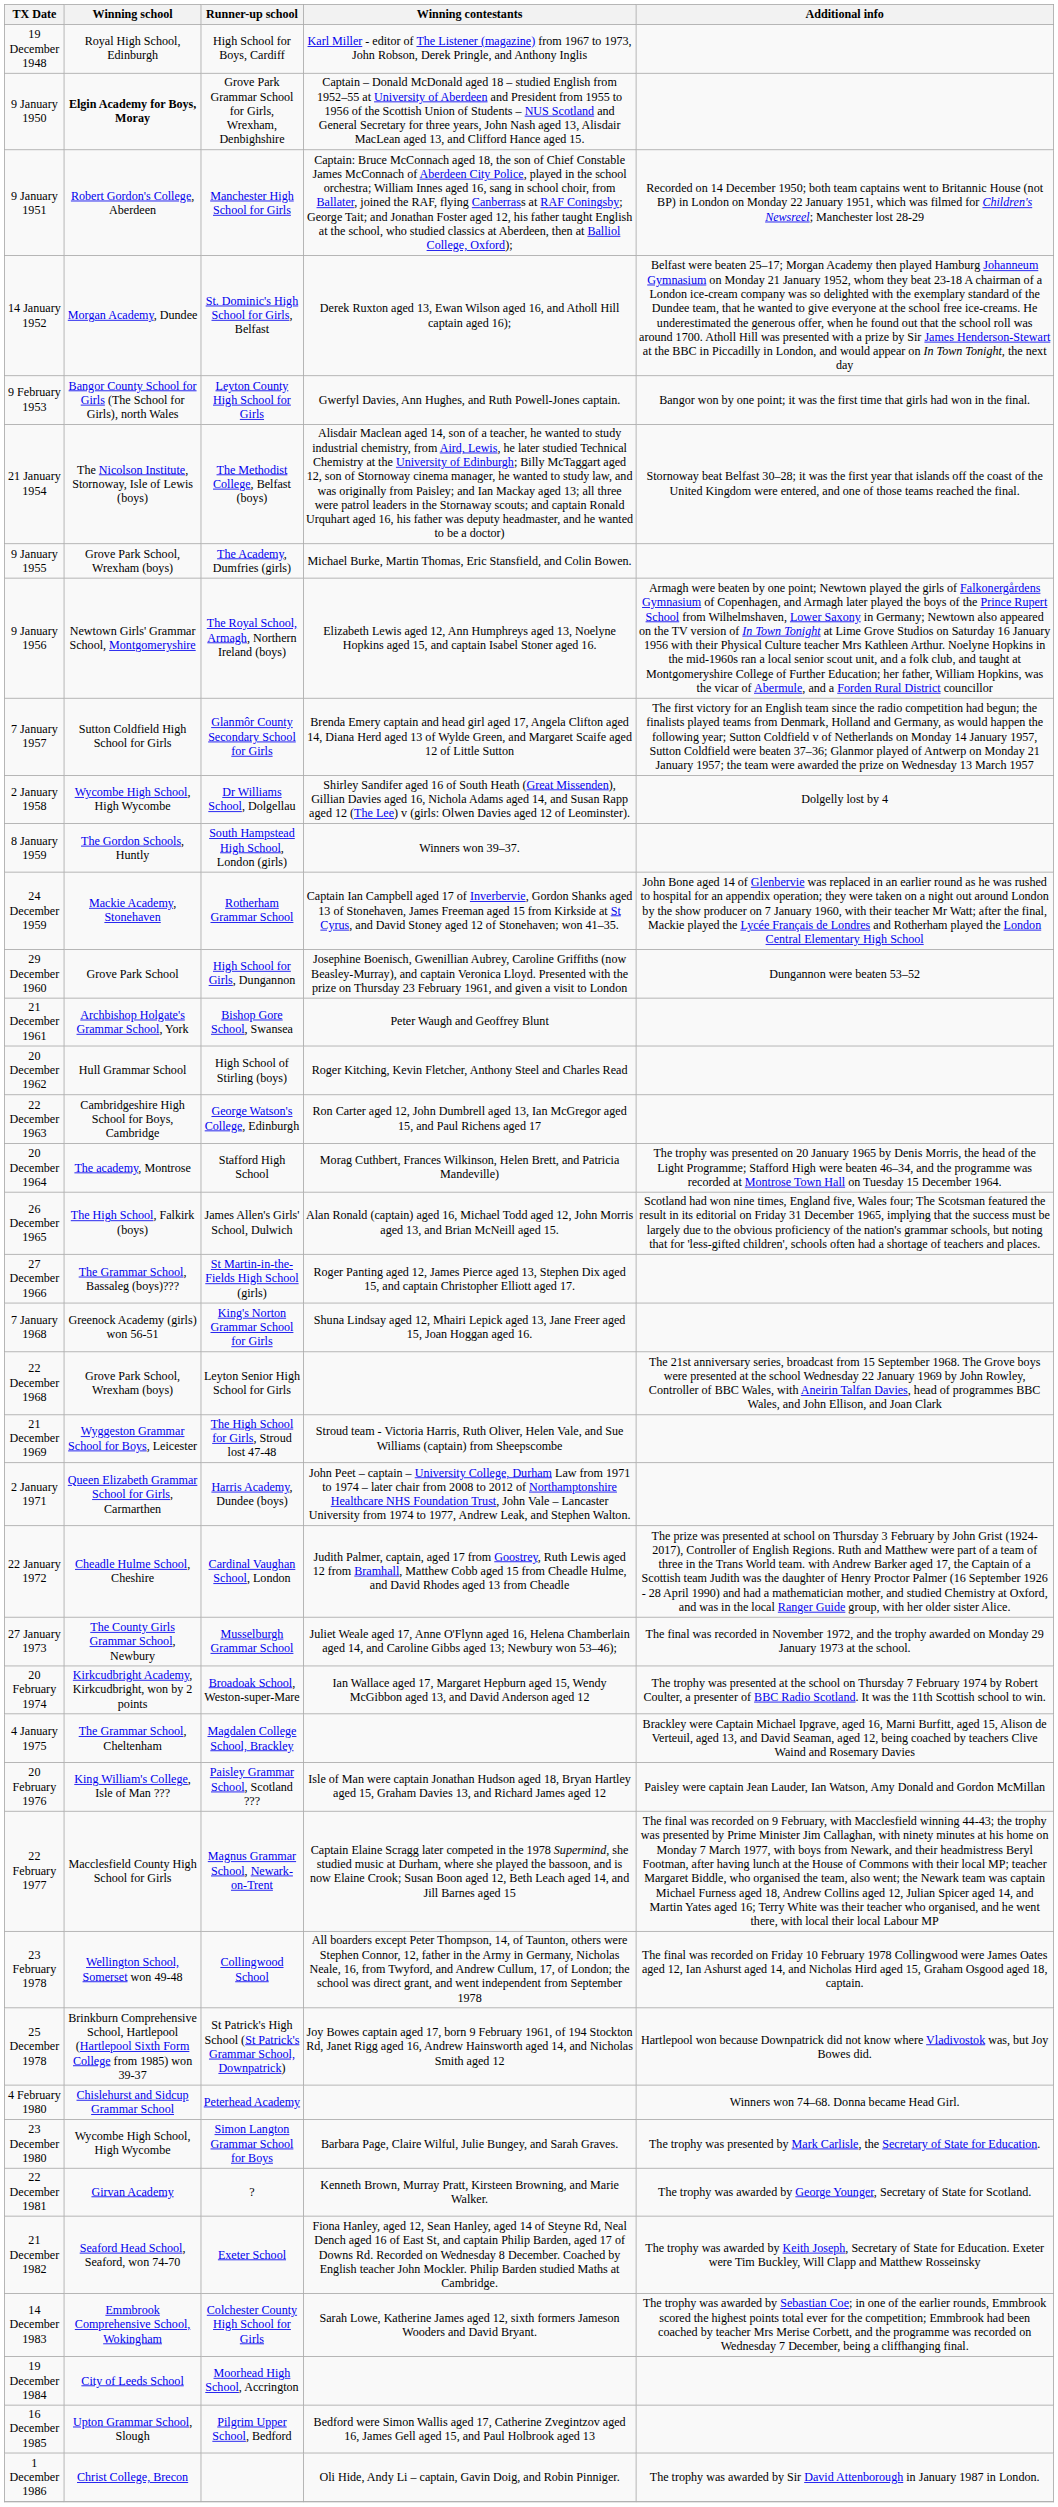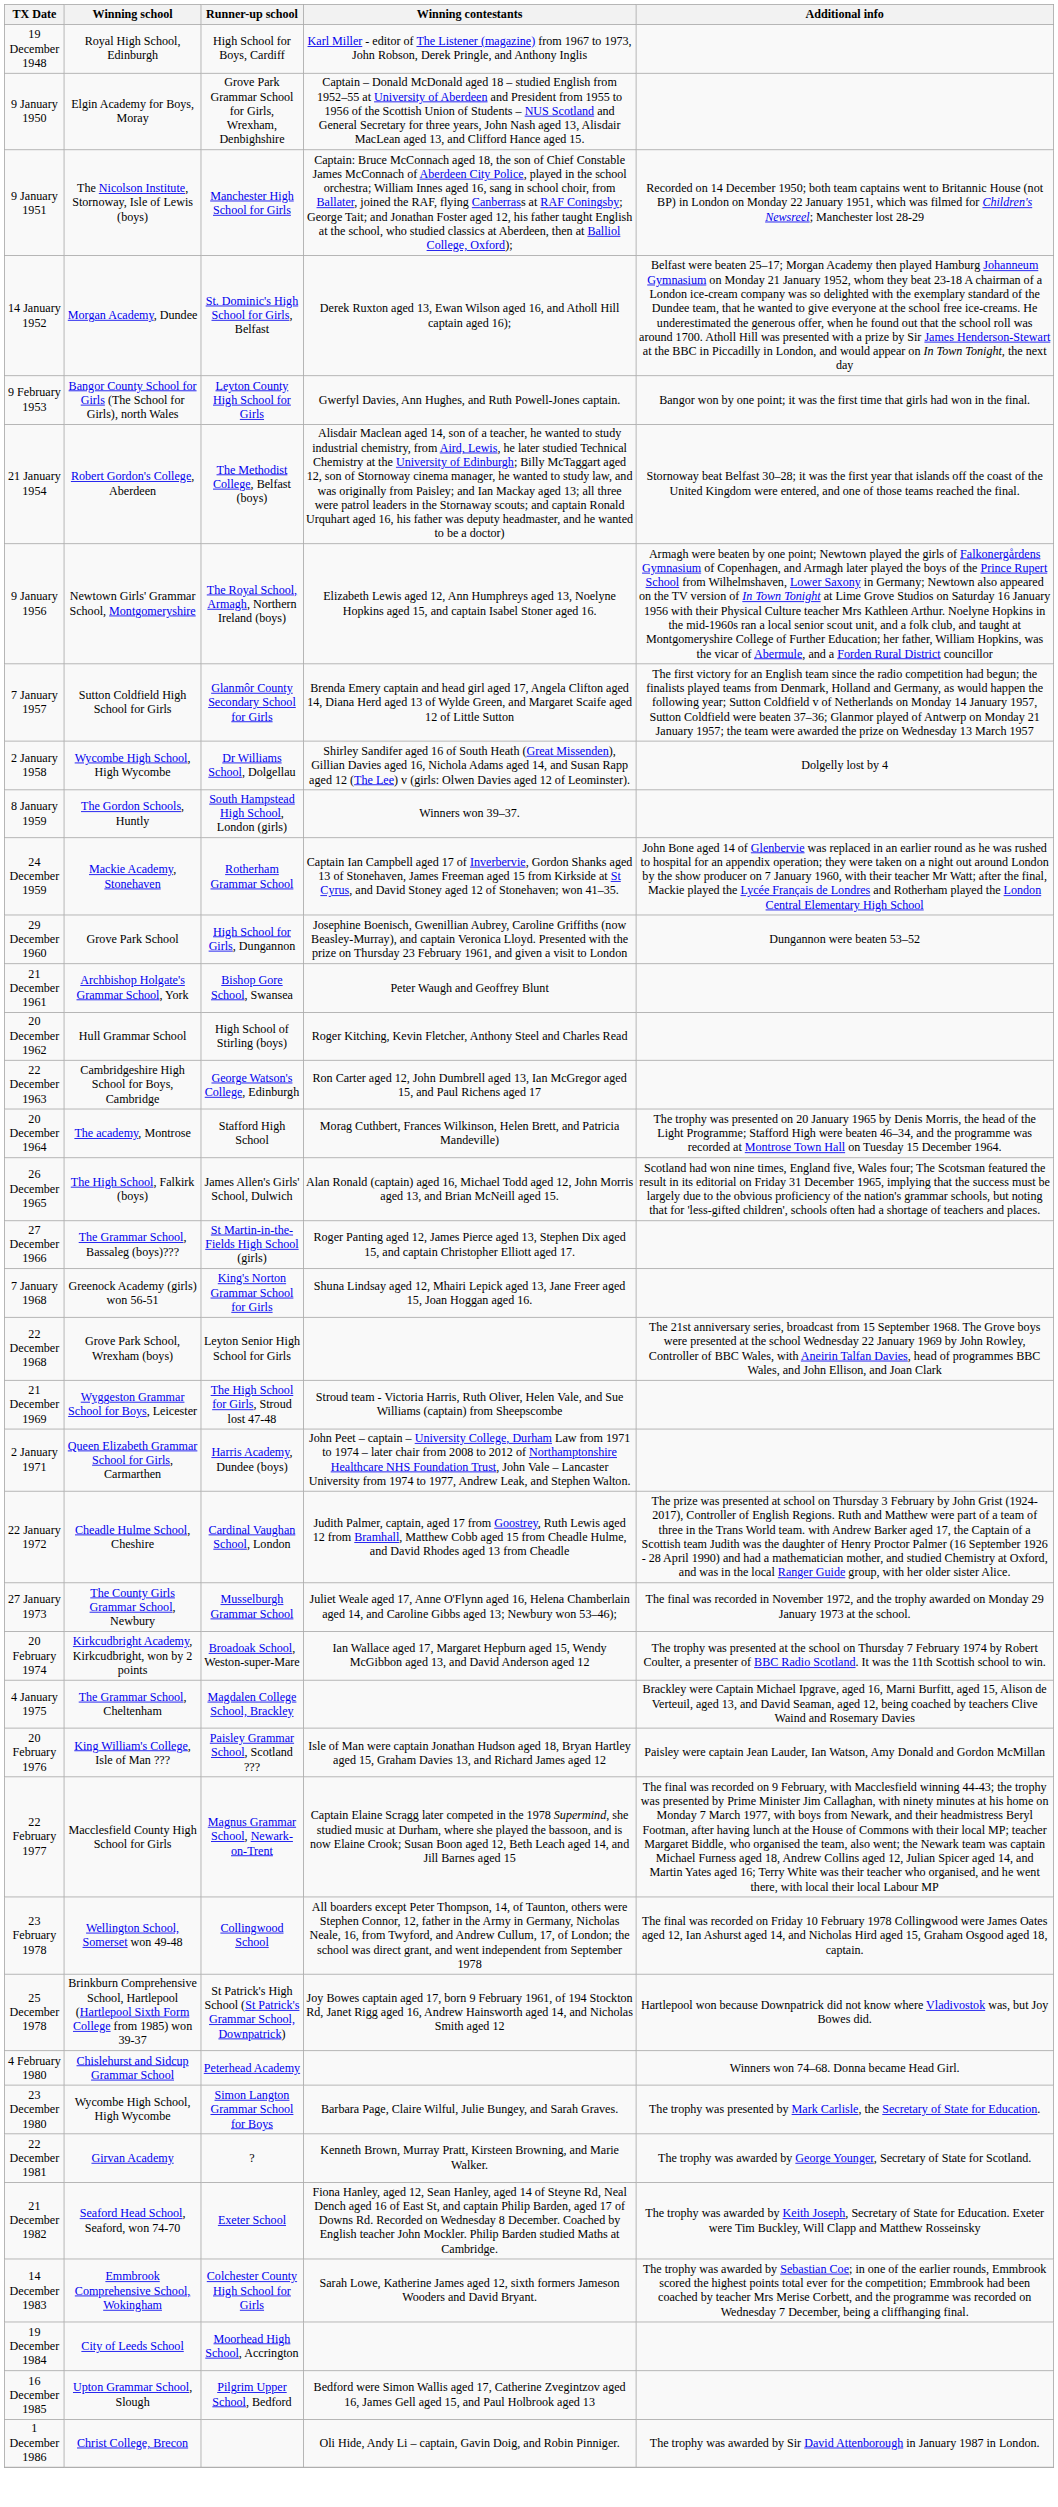9 January 1950 | Winning school: bold -> normal
9 January 1951 | Winning school: Robert Gordon's College, Aberdeen -> The Nicolson Institute, Stornoway, Isle of Lewis (boys)
21 January 1954 | Winning school: The Nicolson Institute, Stornoway, Isle of Lewis (boys) -> Robert Gordon's College, Aberdeen
- row: 9 January 1955 | Grove Park School, Wrexham (boys) | The Academy, Dumfries (girls) | Michael Burke, Martin Thomas, Eric Stansfield, and Colin Bowen.
